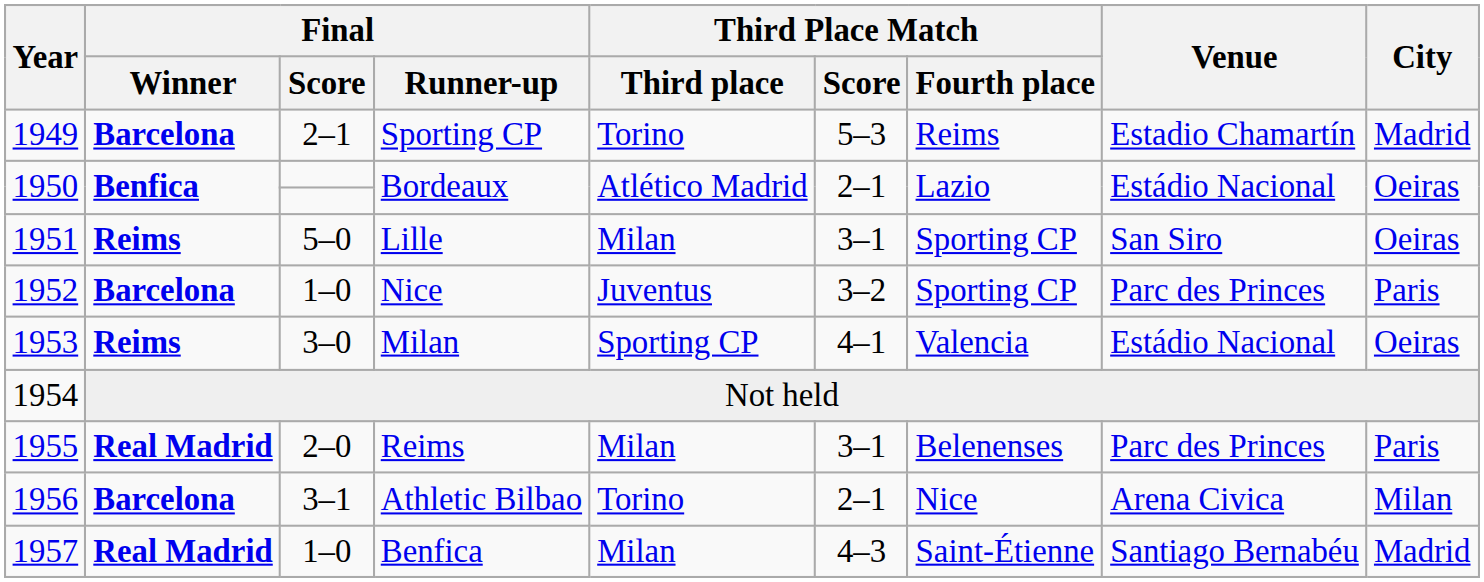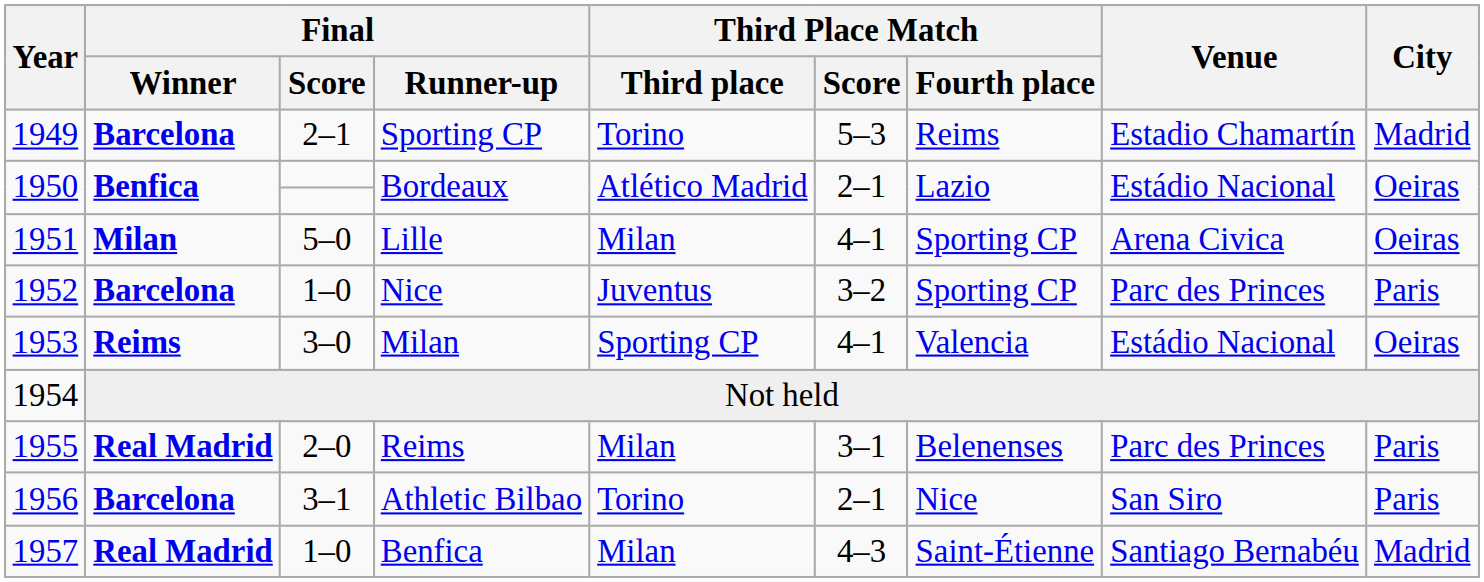Lille | Final / Winner: Reims -> Milan
Lille | Third Place Match / Score: 3–1 -> 4–1
Lille | Venue: San Siro -> Arena Civica
Athletic Bilbao | Venue: Arena Civica -> San Siro
Athletic Bilbao | City: Milan -> Paris
